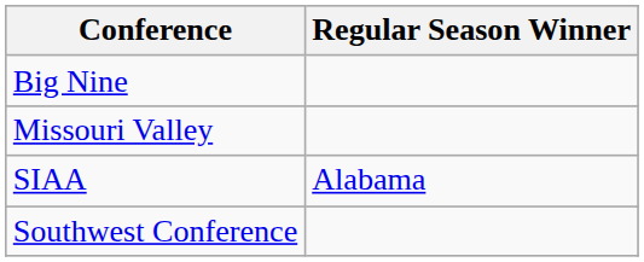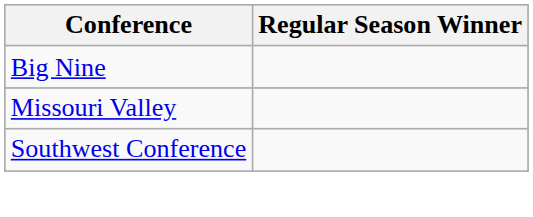- row: SIAA | Alabama
